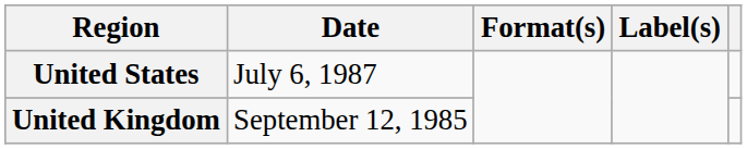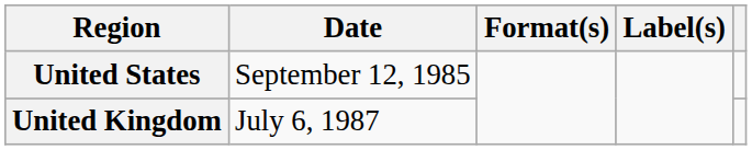United States | Date: July 6, 1987 -> September 12, 1985
United Kingdom | Date: September 12, 1985 -> July 6, 1987
